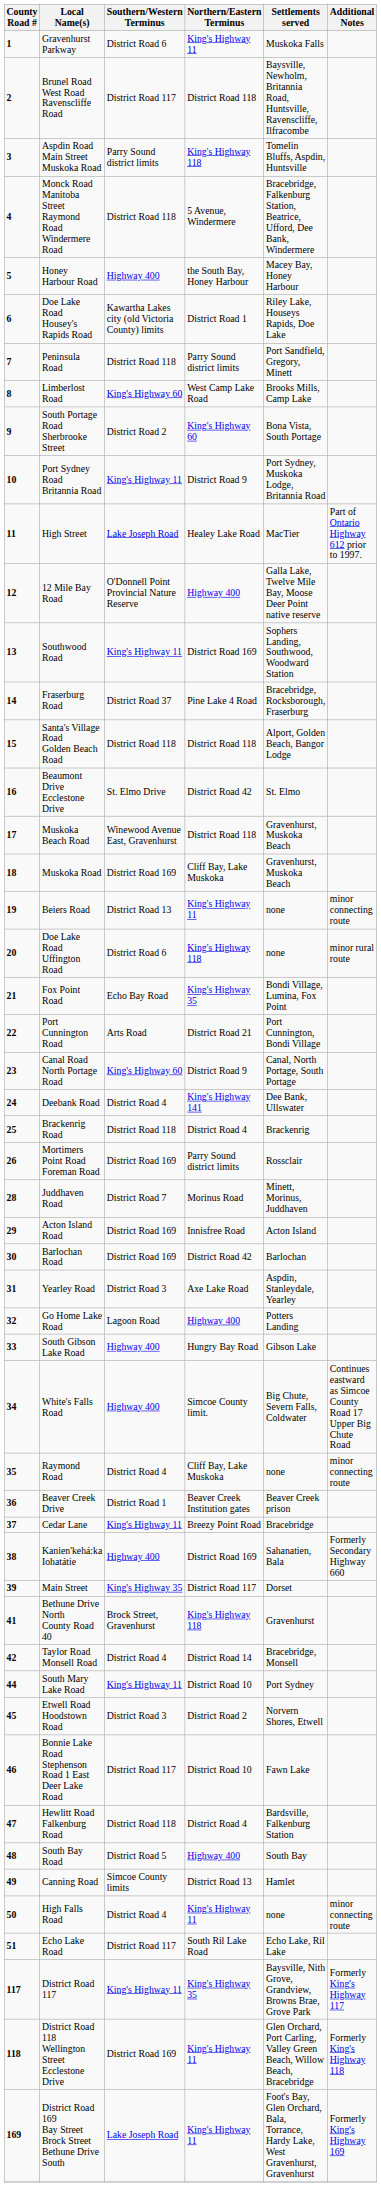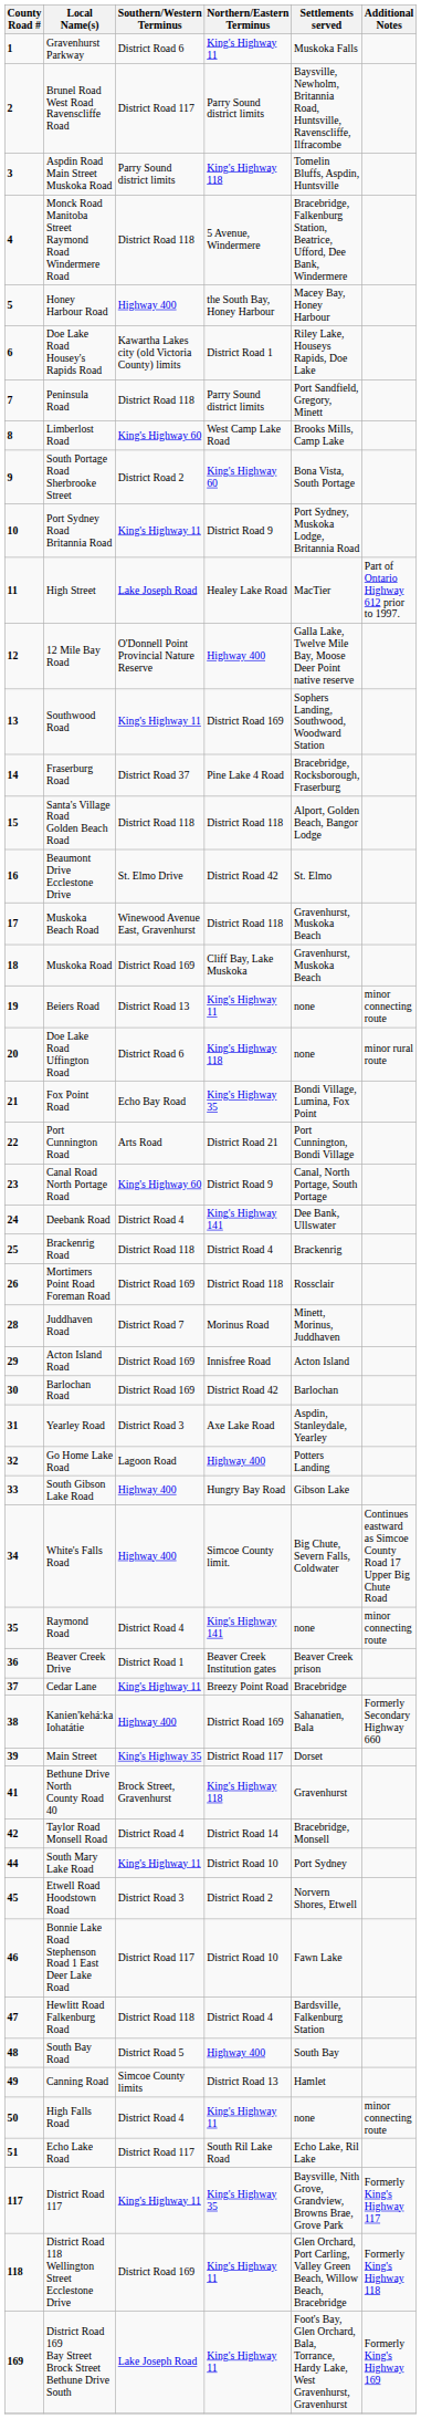Brunel Road West Road Ravenscliffe Road | Northern/Eastern Terminus: District Road 118 -> Parry Sound district limits
Mortimers Point Road Foreman Road | Northern/Eastern Terminus: Parry Sound district limits -> District Road 118
Raymond Road | Northern/Eastern Terminus: Cliff Bay, Lake Muskoka -> King's Highway 141
